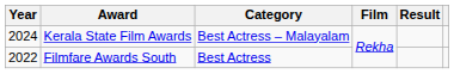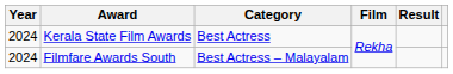Kerala State Film Awards | Category: Best Actress – Malayalam -> Best Actress
Filmfare Awards South | Year: 2022 -> 2024
Filmfare Awards South | Category: Best Actress -> Best Actress – Malayalam
